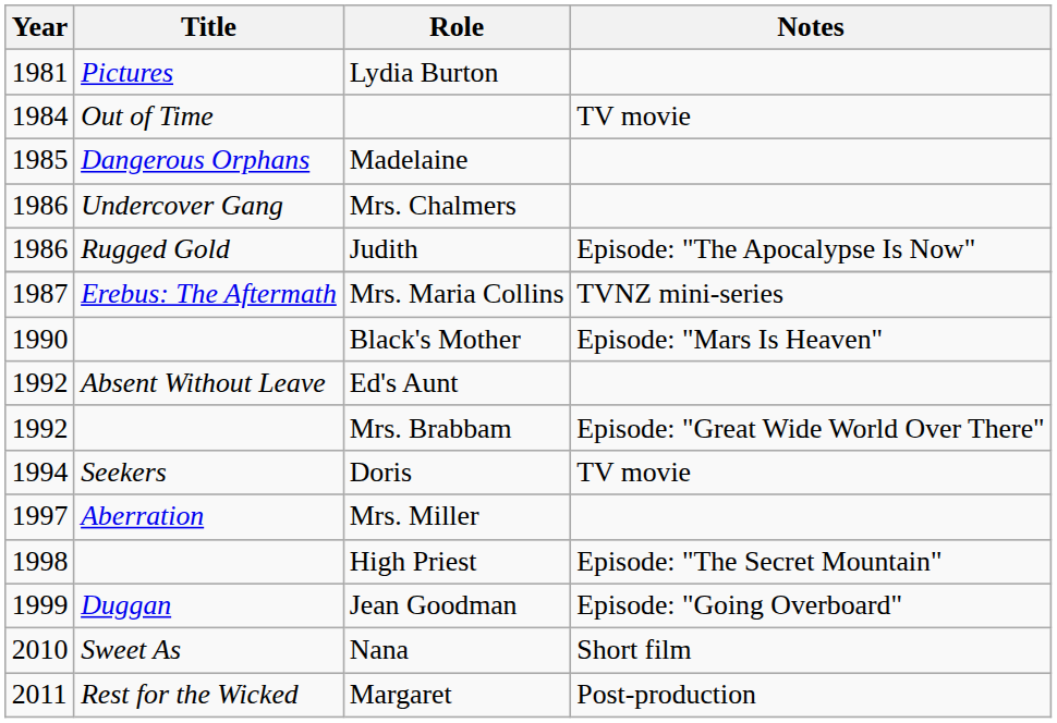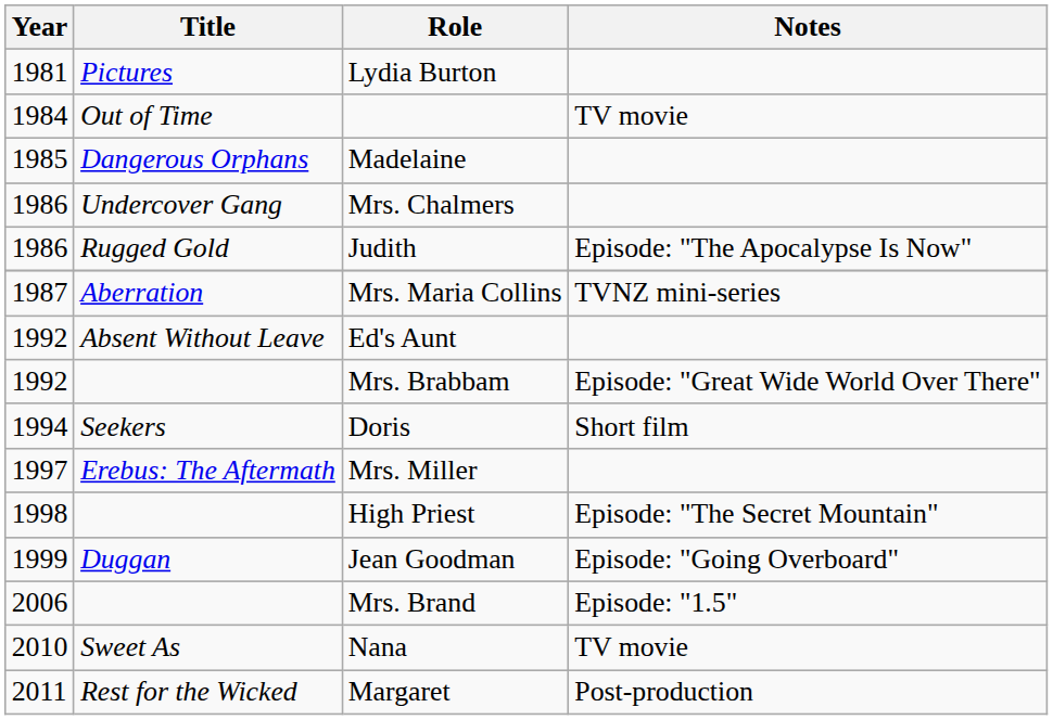Mrs. Maria Collins | Title: Erebus: The Aftermath -> Aberration
- row: 1990 | Black's Mother | Episode: "Mars Is Heaven"
Doris | Notes: TV movie -> Short film
Mrs. Miller | Title: Aberration -> Erebus: The Aftermath
+ row: 2006 | Mrs. Brand | Episode: "1.5"
Nana | Notes: Short film -> TV movie
